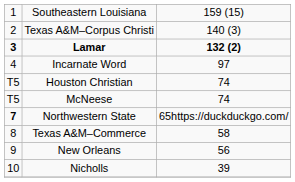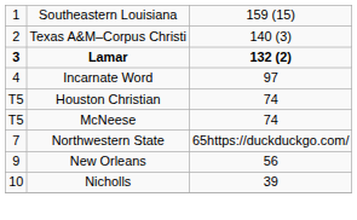Northwestern State | column 1: bold -> normal
- row: 8 | Texas A&M–Commerce | 58
